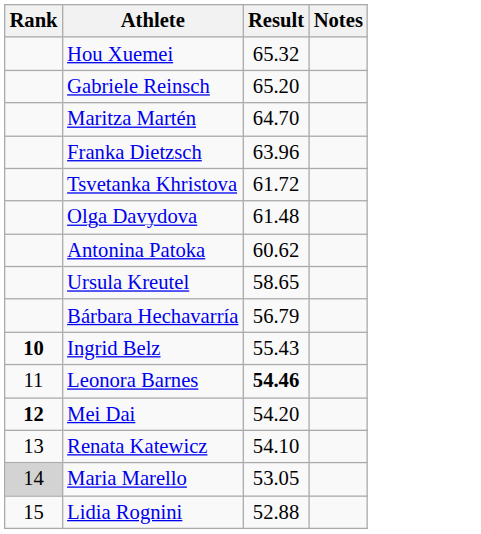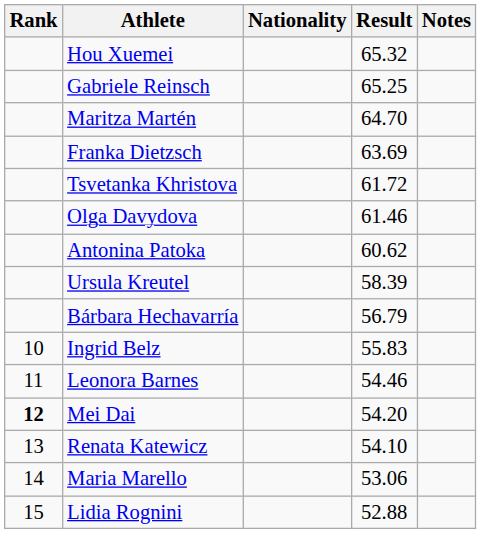+ column: Nationality
Gabriele Reinsch | Result: 65.20 -> 65.25
Franka Dietzsch | Result: 63.96 -> 63.69
Olga Davydova | Result: 61.48 -> 61.46
Ursula Kreutel | Result: 58.65 -> 58.39
Ingrid Belz | Rank: bold -> normal
Ingrid Belz | Result: 55.43 -> 55.83
Leonora Barnes | Result: bold -> normal
Maria Marello | Rank: lightgrey background -> no background
Maria Marello | Result: 53.05 -> 53.06
